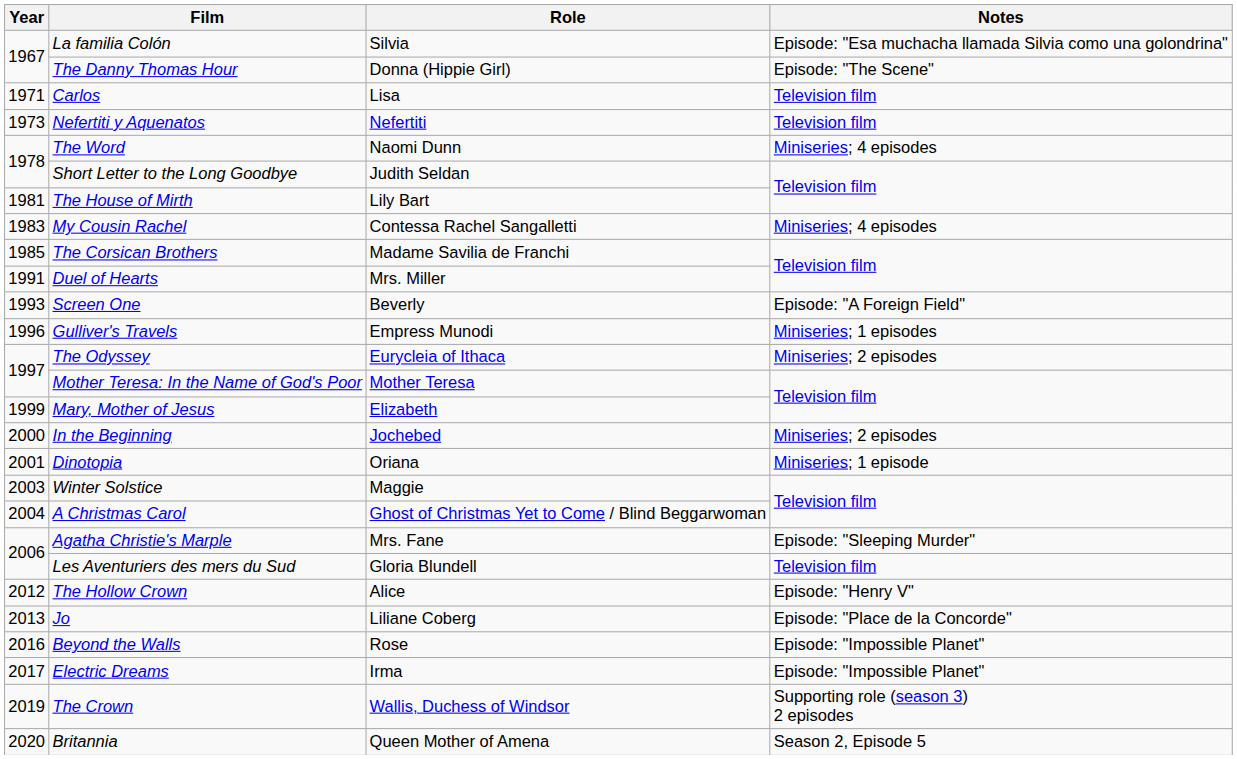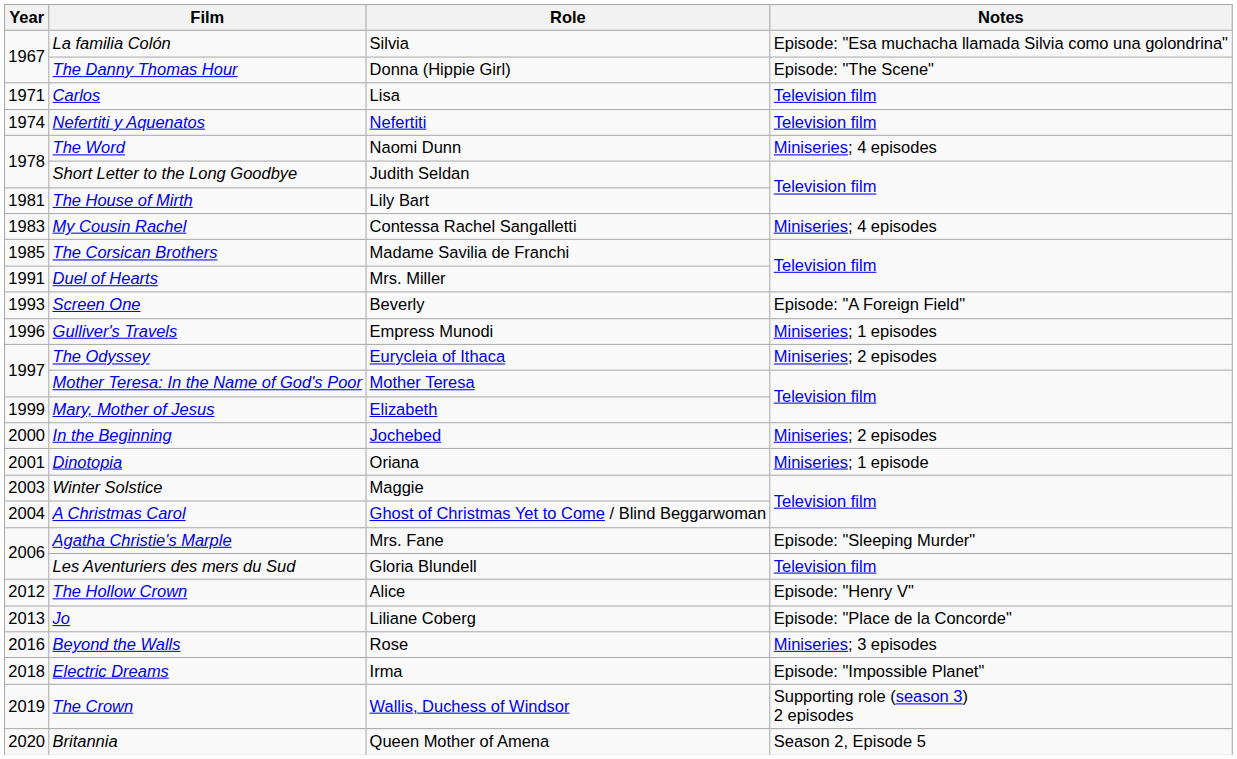Nefertiti y Aquenatos | Year: 1973 -> 1974
Beyond the Walls | Notes: Episode: "Impossible Planet" -> Miniseries; 3 episodes
Electric Dreams | Year: 2017 -> 2018
